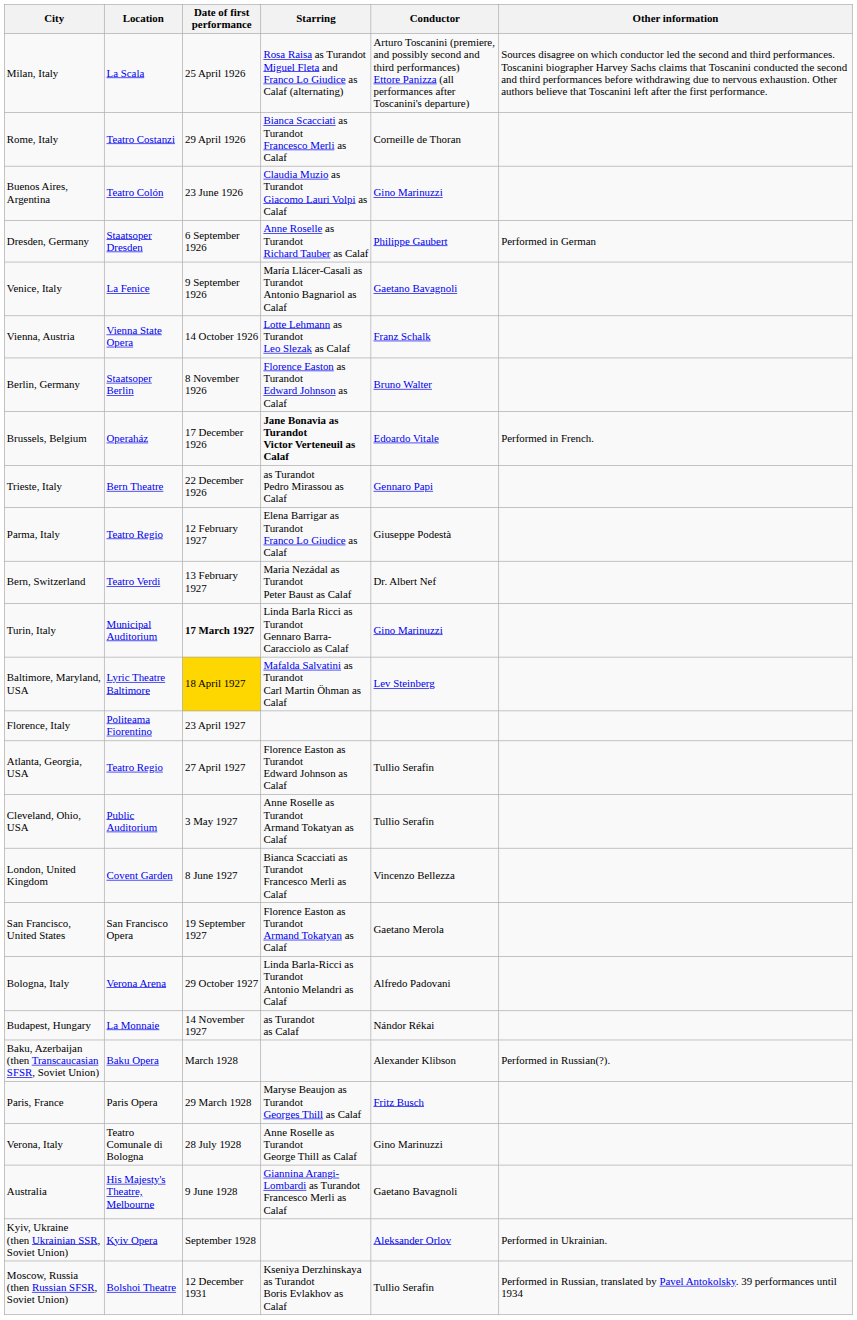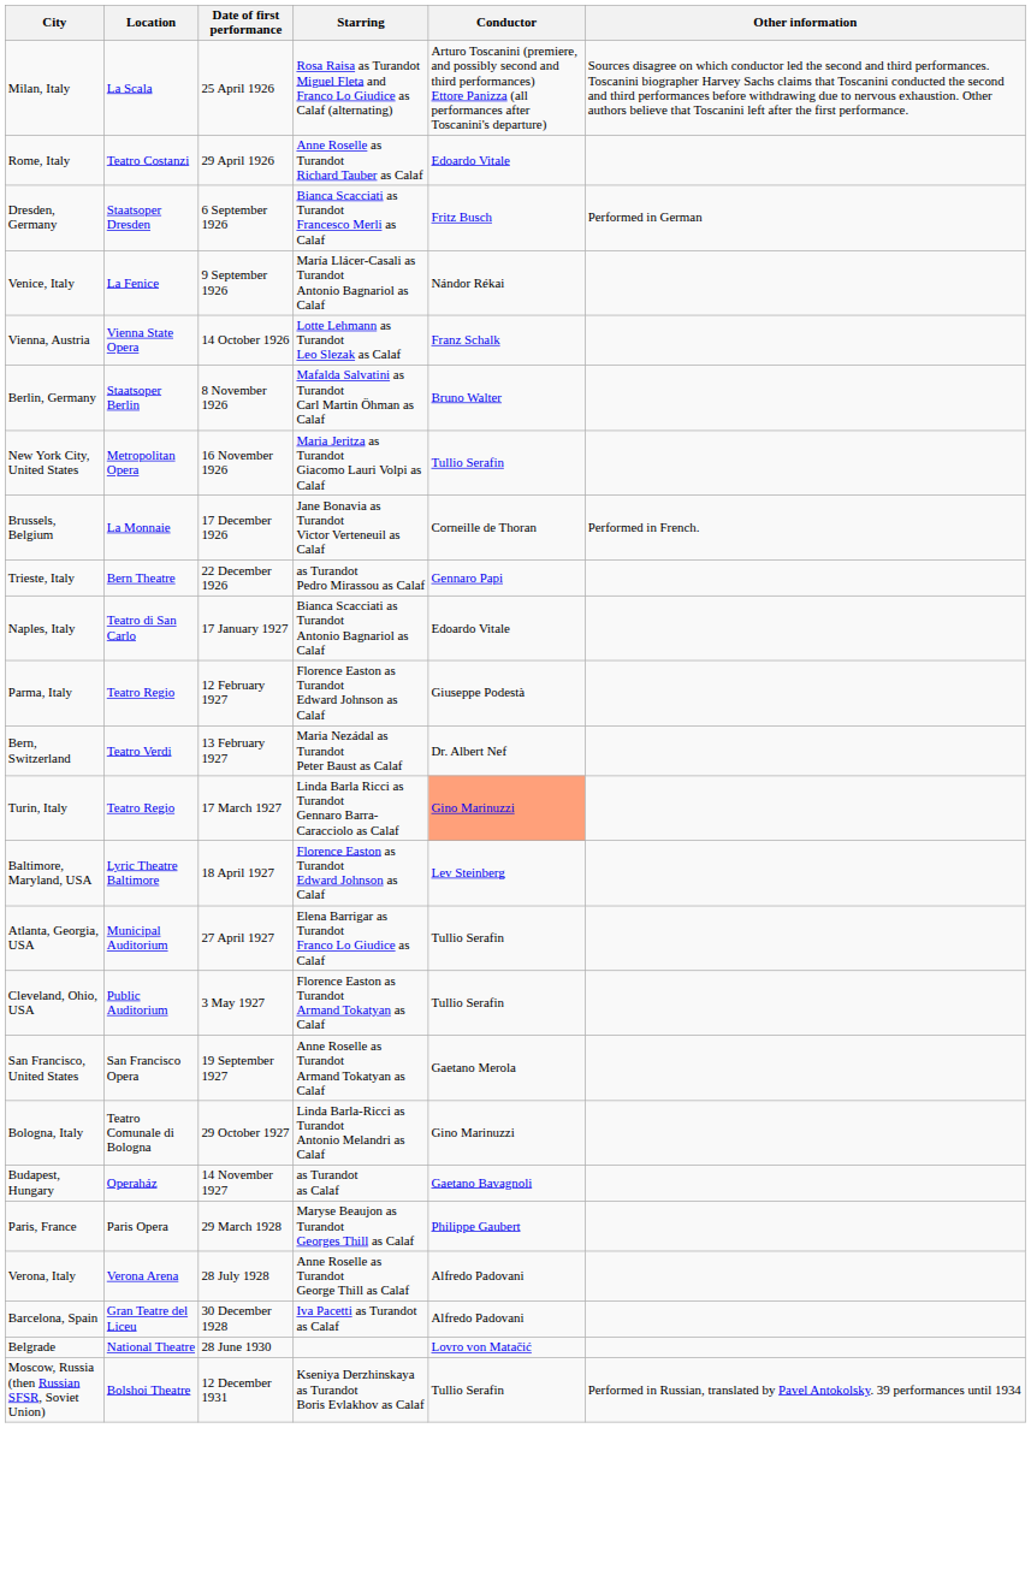Rome, Italy | Starring: Bianca Scacciati as Turandot Francesco Merli as Calaf -> Anne Roselle as Turandot Richard Tauber as Calaf
Rome, Italy | Conductor: Corneille de Thoran -> Edoardo Vitale
- row: Buenos Aires, Argentina | Teatro Colón | 23 June 1926 | Claudia Muzio as Turandot Giacomo Lauri Volpi as Calaf | Gino Marinuzzi
Dresden, Germany | Starring: Anne Roselle as Turandot Richard Tauber as Calaf -> Bianca Scacciati as Turandot Francesco Merli as Calaf
Dresden, Germany | Conductor: Philippe Gaubert -> Fritz Busch
Venice, Italy | Conductor: Gaetano Bavagnoli -> Nándor Rékai
Berlin, Germany | Starring: Florence Easton as Turandot Edward Johnson as Calaf -> Mafalda Salvatini as Turandot Carl Martin Öhman as Calaf
+ row: New York City, United States | Metropolitan Opera | 16 November 1926 | Maria Jeritza as Turandot Giacomo Lauri Volpi as Calaf | Tullio Serafin
Brussels, Belgium | Location: Operaház -> La Monnaie
Brussels, Belgium | Starring: bold -> normal
Brussels, Belgium | Conductor: Edoardo Vitale -> Corneille de Thoran
+ row: Naples, Italy | Teatro di San Carlo | 17 January 1927 | Bianca Scacciati as Turandot Antonio Bagnariol as Calaf | Edoardo Vitale
Parma, Italy | Starring: Elena Barrigar as Turandot Franco Lo Giudice as Calaf -> Florence Easton as Turandot Edward Johnson as Calaf
Turin, Italy | Location: Municipal Auditorium -> Teatro Regio
Turin, Italy | Date of first performance: bold -> normal
Turin, Italy | Conductor: no background -> lightsalmon background
Baltimore, Maryland, USA | Date of first performance: gold background -> no background
Baltimore, Maryland, USA | Starring: Mafalda Salvatini as Turandot Carl Martin Öhman as Calaf -> Florence Easton as Turandot Edward Johnson as Calaf
- row: Florence, Italy | Politeama Fiorentino | 23 April 1927
Atlanta, Georgia, USA | Location: Teatro Regio -> Municipal Auditorium
Atlanta, Georgia, USA | Starring: Florence Easton as Turandot Edward Johnson as Calaf -> Elena Barrigar as Turandot Franco Lo Giudice as Calaf
Cleveland, Ohio, USA | Starring: Anne Roselle as Turandot Armand Tokatyan as Calaf -> Florence Easton as Turandot Armand Tokatyan as Calaf
- row: London, United Kingdom | Covent Garden | 8 June 1927 | Bianca Scacciati as Turandot Francesco Merli as Calaf | Vincenzo Bellezza
San Francisco, United States | Starring: Florence Easton as Turandot Armand Tokatyan as Calaf -> Anne Roselle as Turandot Armand Tokatyan as Calaf
Bologna, Italy | Location: Verona Arena -> Teatro Comunale di Bologna
Bologna, Italy | Conductor: Alfredo Padovani -> Gino Marinuzzi
Budapest, Hungary | Location: La Monnaie -> Operaház
Budapest, Hungary | Conductor: Nándor Rékai -> Gaetano Bavagnoli
- row: Baku, Azerbaijan (then Transcaucasian SFSR, Soviet Union) | Baku Opera | March 1928 | Alexander Klibson | Performed in Russian(?).
Paris, France | Conductor: Fritz Busch -> Philippe Gaubert
Verona, Italy | Location: Teatro Comunale di Bologna -> Verona Arena
Verona, Italy | Conductor: Gino Marinuzzi -> Alfredo Padovani
- row: Australia | His Majesty's Theatre, Melbourne | 9 June 1928 | Giannina Arangi-Lombardi as Turandot Francesco Merli as Calaf | Gaetano Bavagnoli
- row: Kyiv, Ukraine (then Ukrainian SSR, Soviet Union) | Kyiv Opera | September 1928 | Aleksander Orlov | Performed in Ukrainian.
+ row: Barcelona, Spain | Gran Teatre del Liceu | 30 December 1928 | Iva Pacetti as Turandot as Calaf | Alfredo Padovani
+ row: Belgrade | National Theatre | 28 June 1930 | Lovro von Matačić
